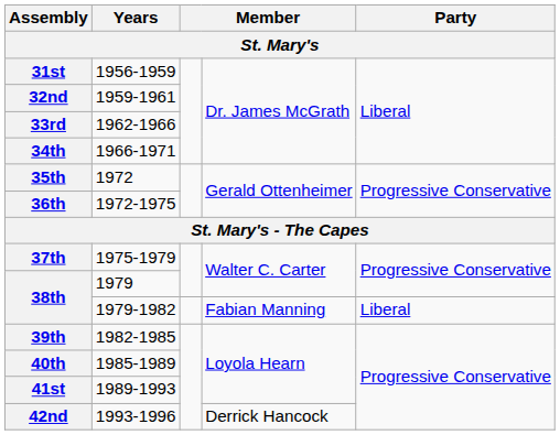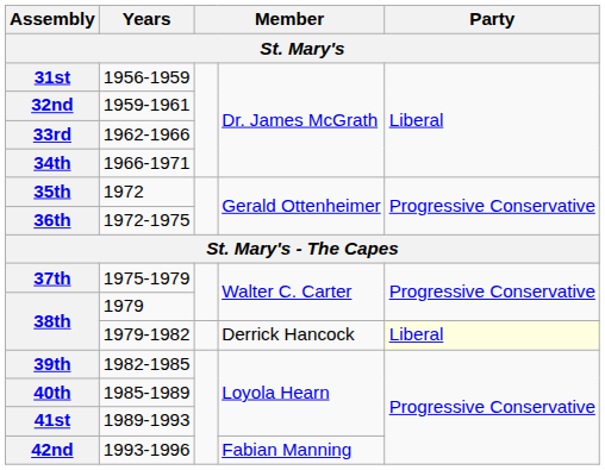38th / 1979-1982 | column 4: Fabian Manning -> Derrick Hancock
38th / 1979-1982 | Party: no background -> lightyellow background
42nd | column 4: Derrick Hancock -> Fabian Manning
